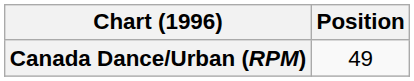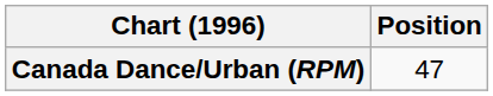Canada Dance/Urban (RPM) | Position: 49 -> 47
